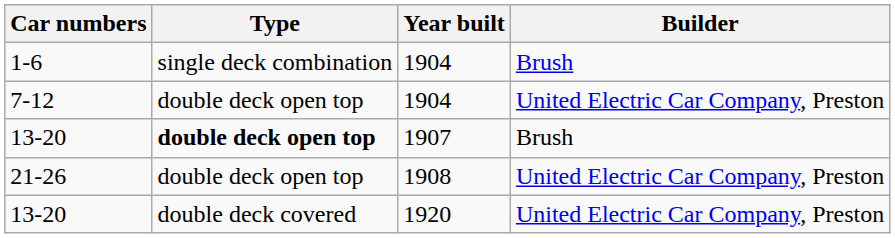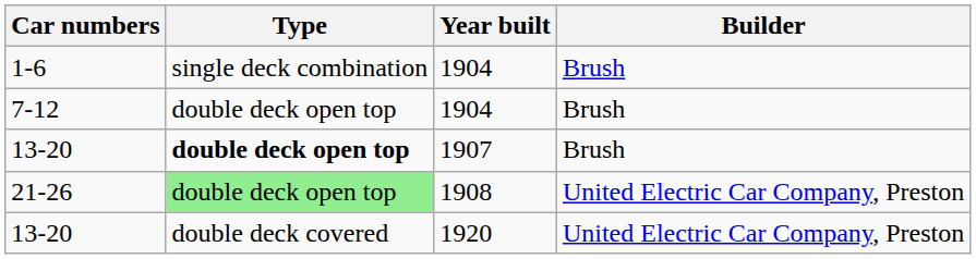7-12 | Builder: United Electric Car Company, Preston -> Brush
21-26 | Type: no background -> lightgreen background
